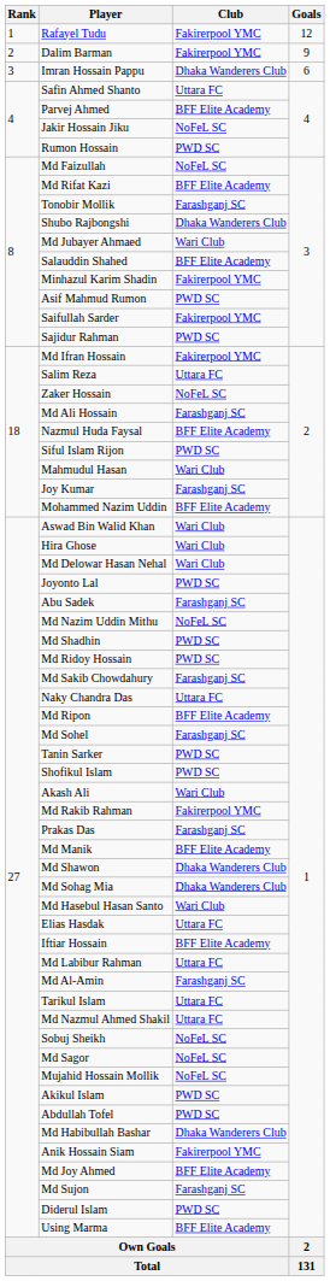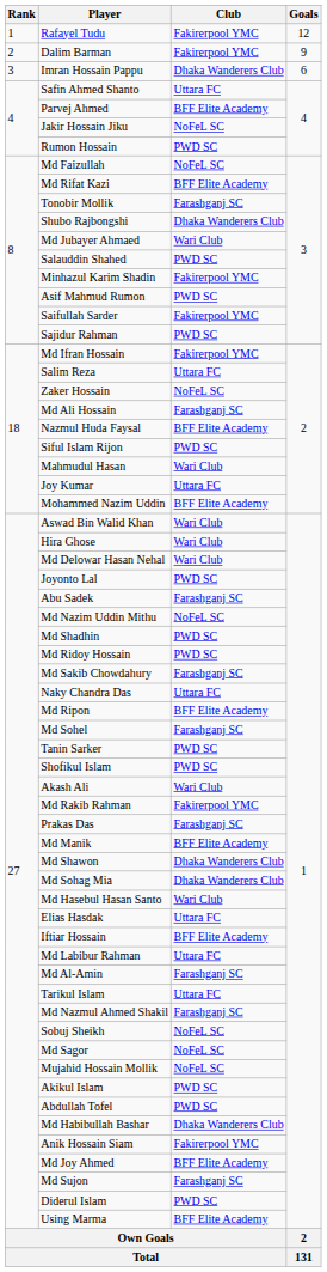Salauddin Shahed | Club: BFF Elite Academy -> PWD SC
Joy Kumar | Club: Farashganj SC -> Uttara FC
Md Nazmul Ahmed Shakil | Club: Uttara FC -> Farashganj SC
